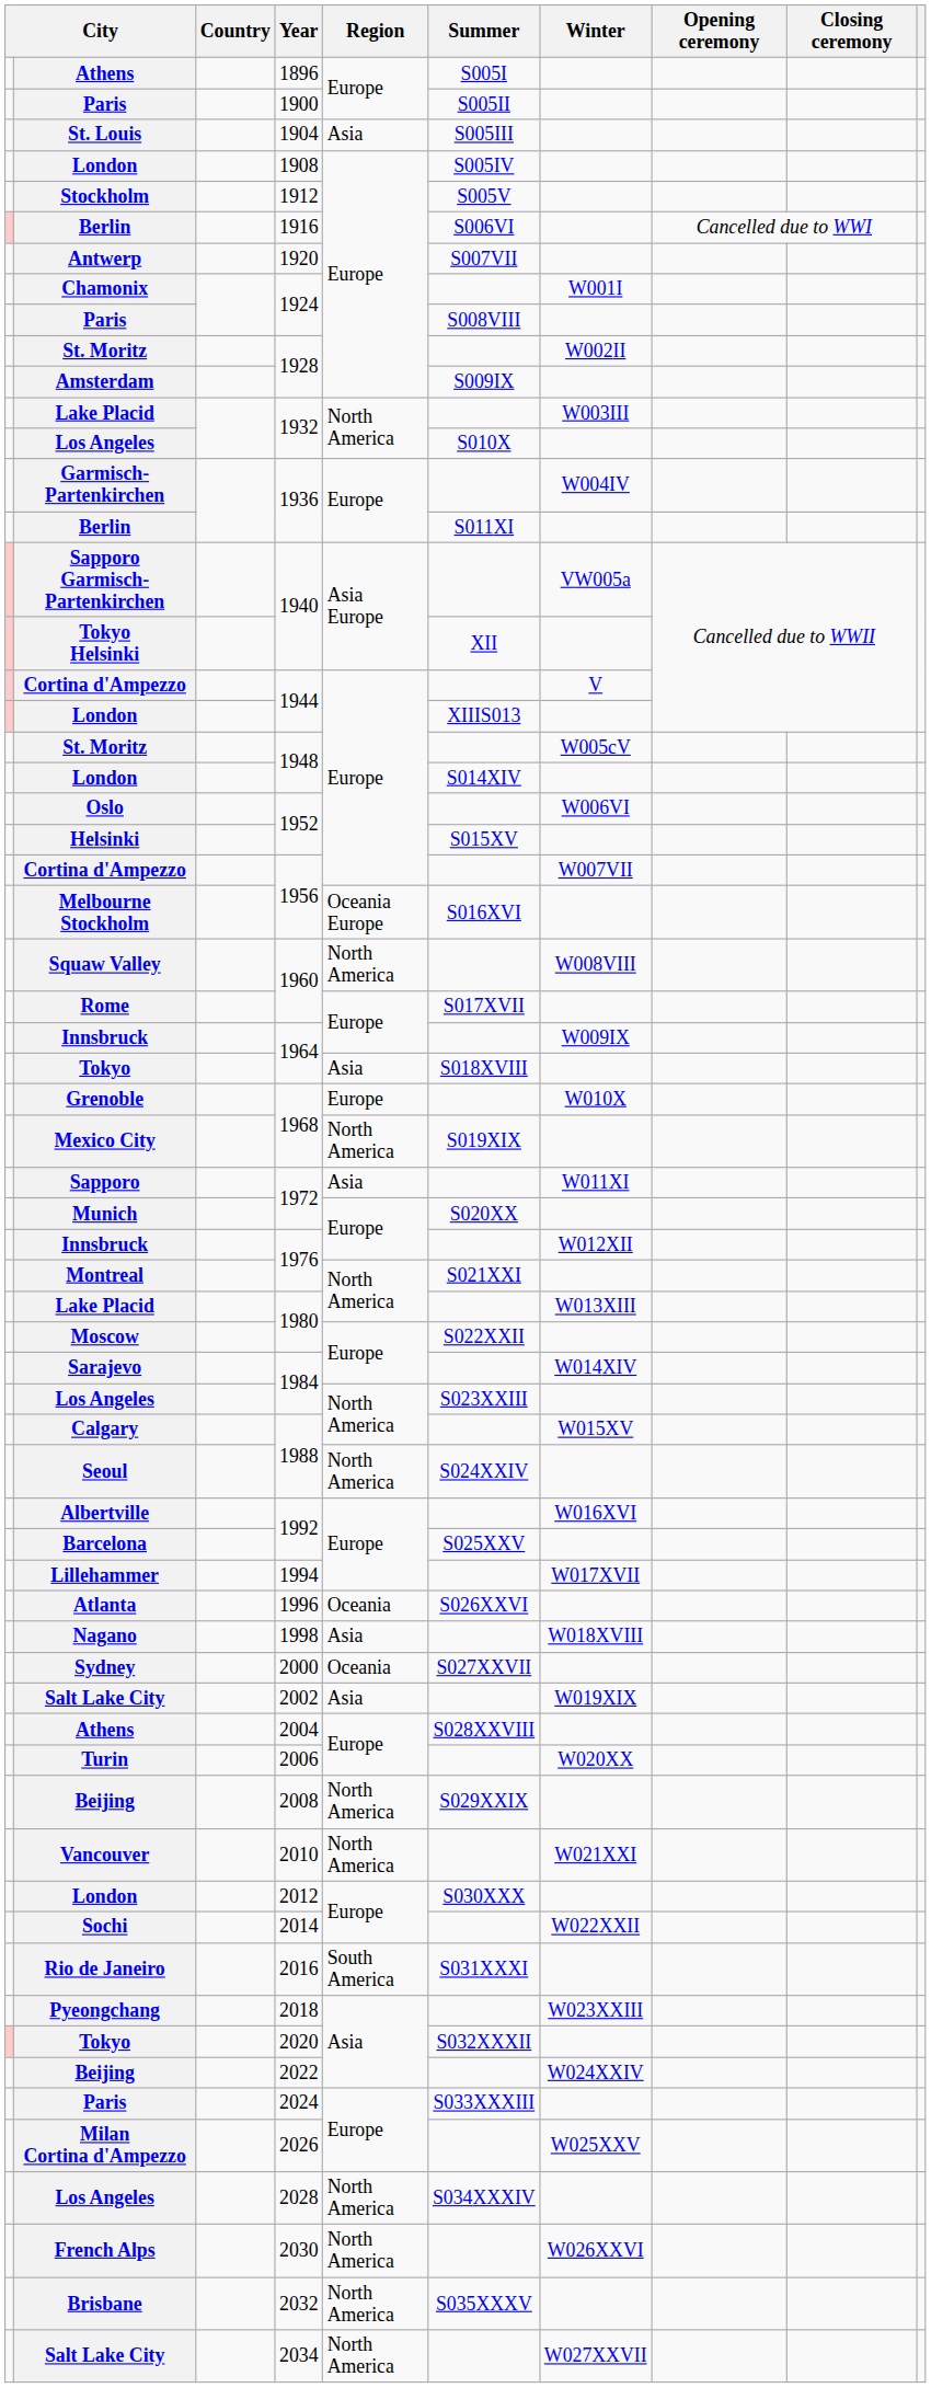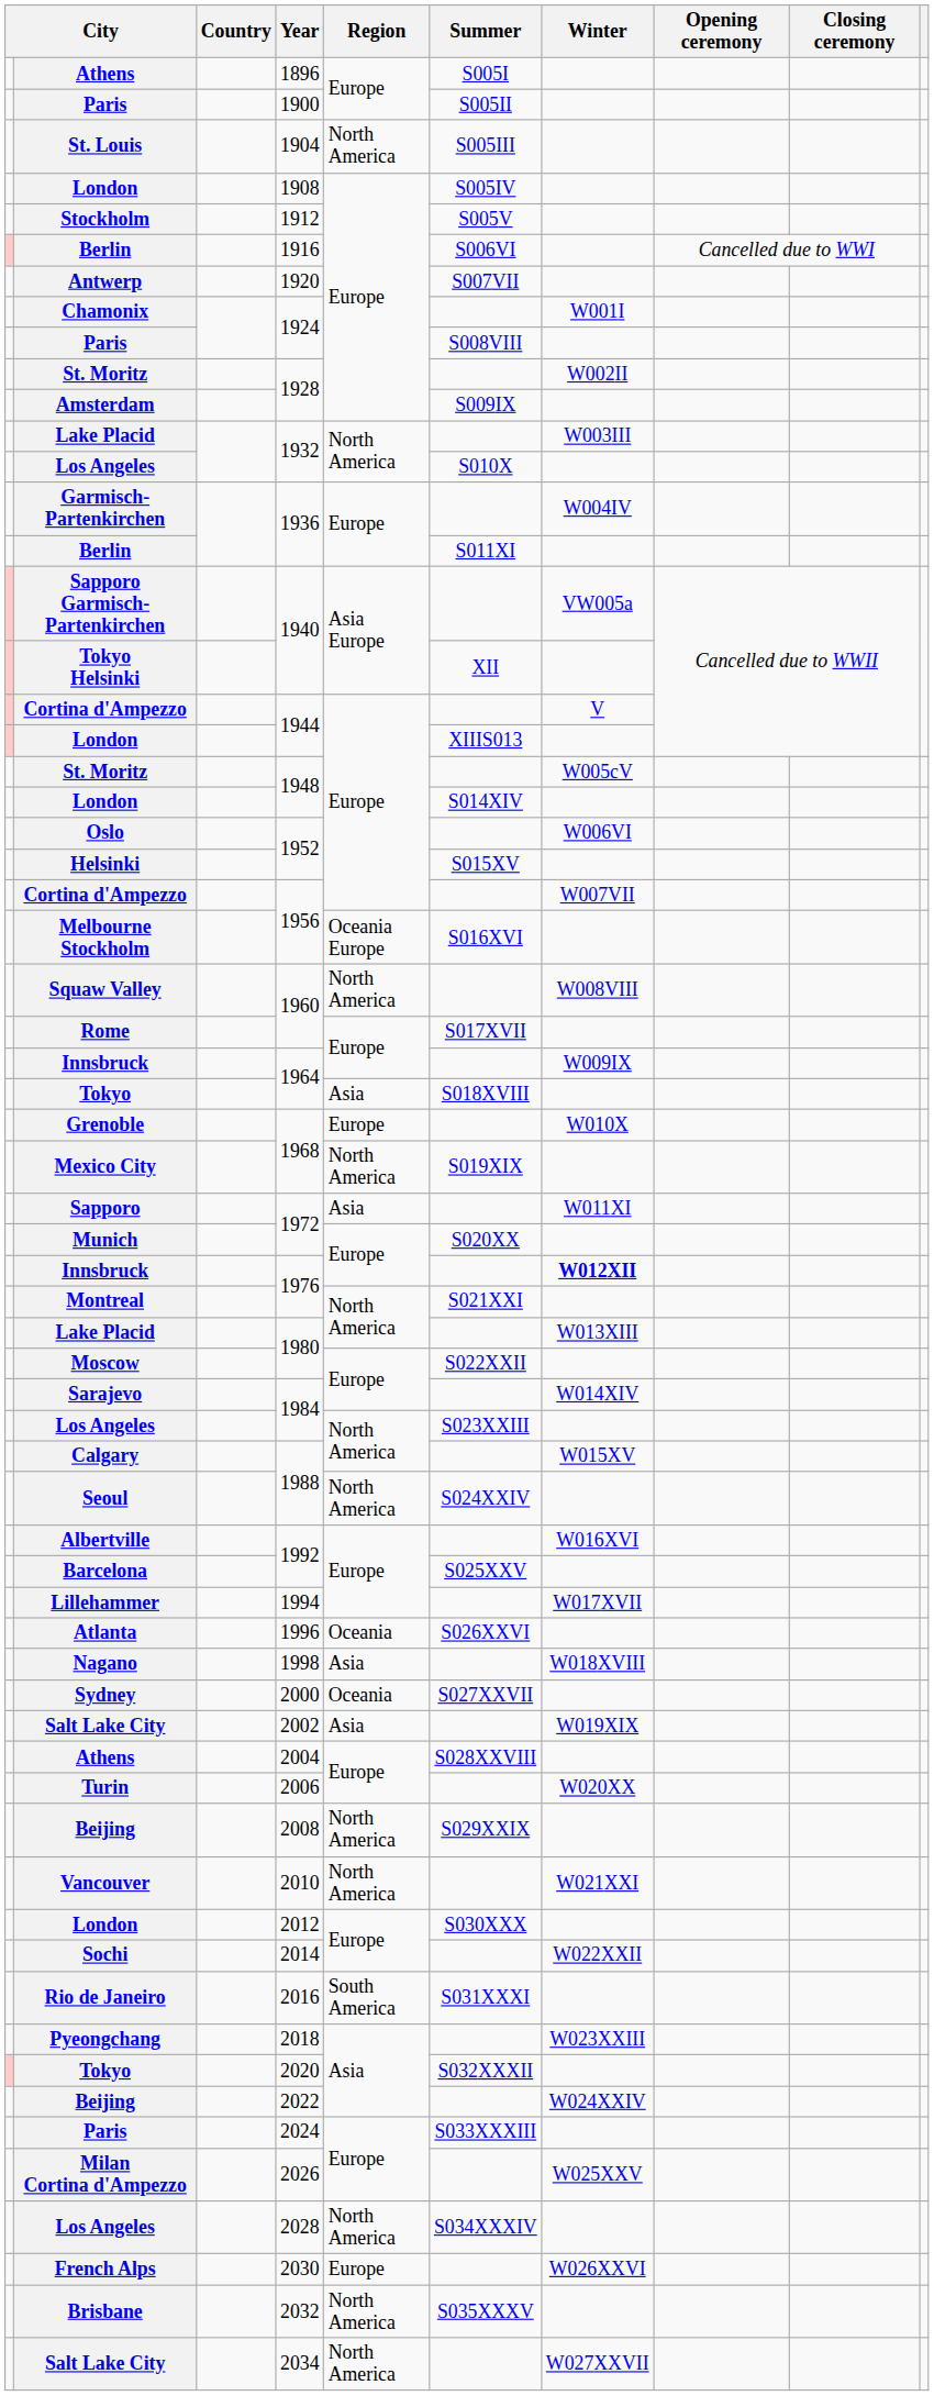St. Louis | Region: Asia -> North America
Innsbruck / 1976 | Winter: normal -> bold
French Alps | Region: North America -> Europe
